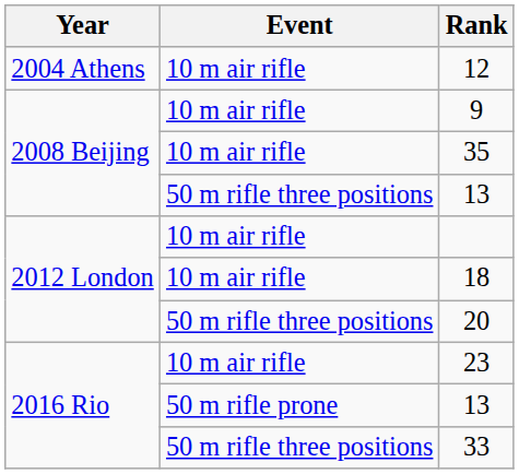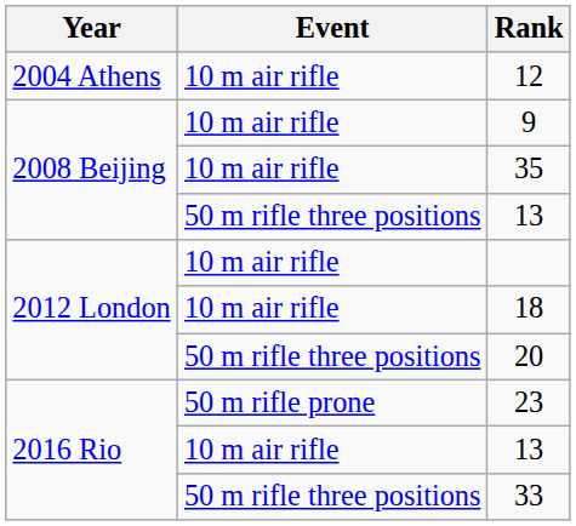23 | Event: 10 m air rifle -> 50 m rifle prone
2016 Rio / 13 | Event: 50 m rifle prone -> 10 m air rifle
